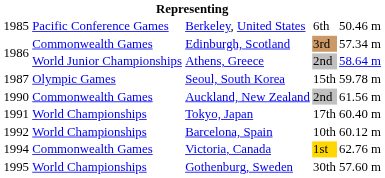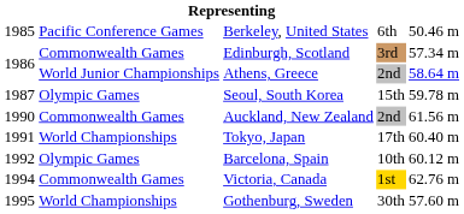Barcelona, Spain | column 2: World Championships -> Olympic Games
